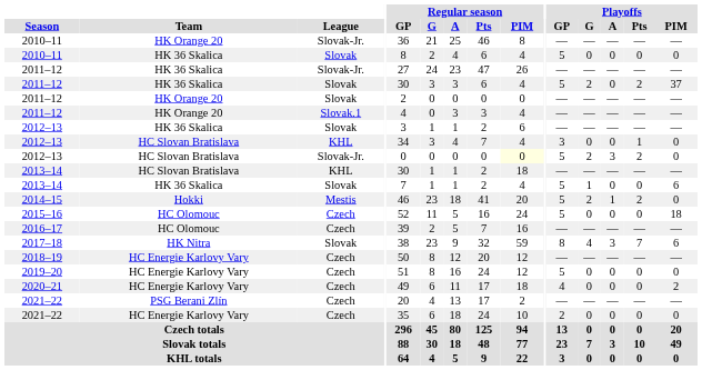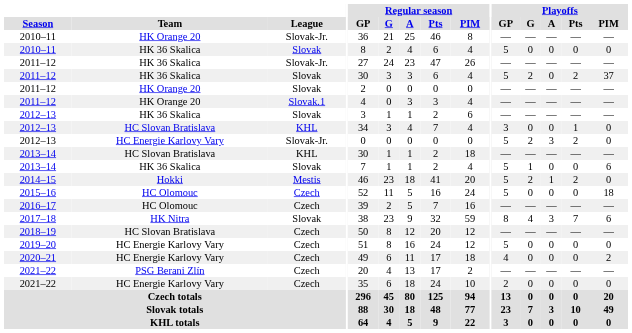2012–13 / Slovak-Jr. | Team: HC Slovan Bratislava -> HC Energie Karlovy Vary
2012–13 / Slovak-Jr. | Regular season / PIM: lightyellow background -> no background
2018–19 | Team: HC Energie Karlovy Vary -> HC Slovan Bratislava
